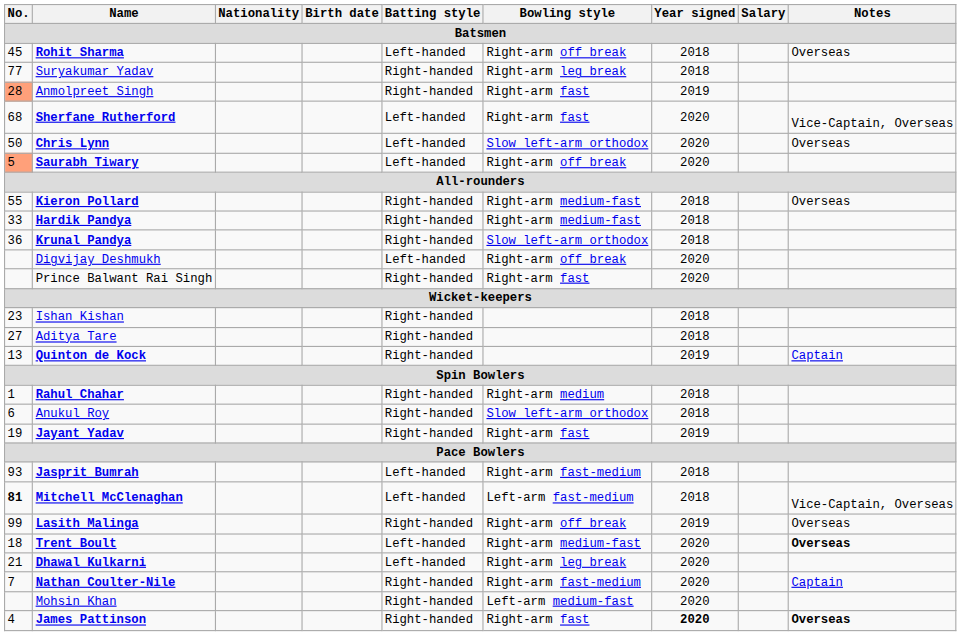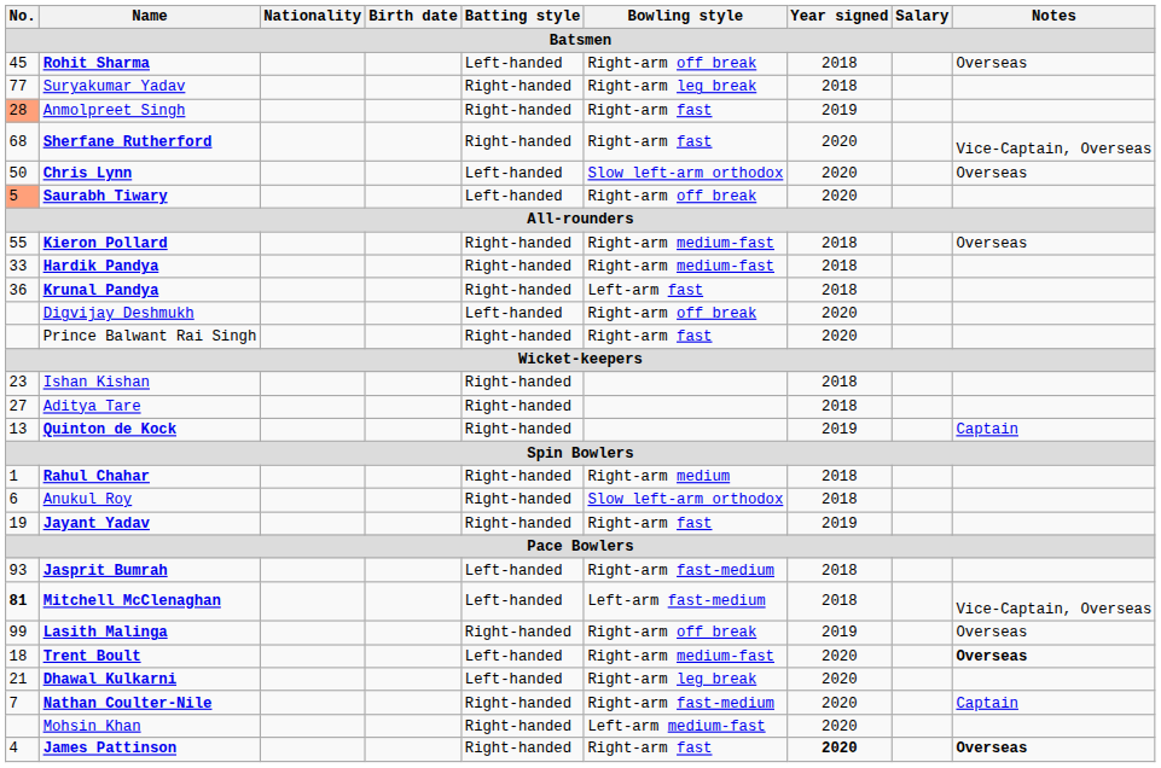Sherfane Rutherford | Batting style: Left-handed -> Right-handed
Krunal Pandya | Bowling style: Slow left-arm orthodox -> Left-arm fast
